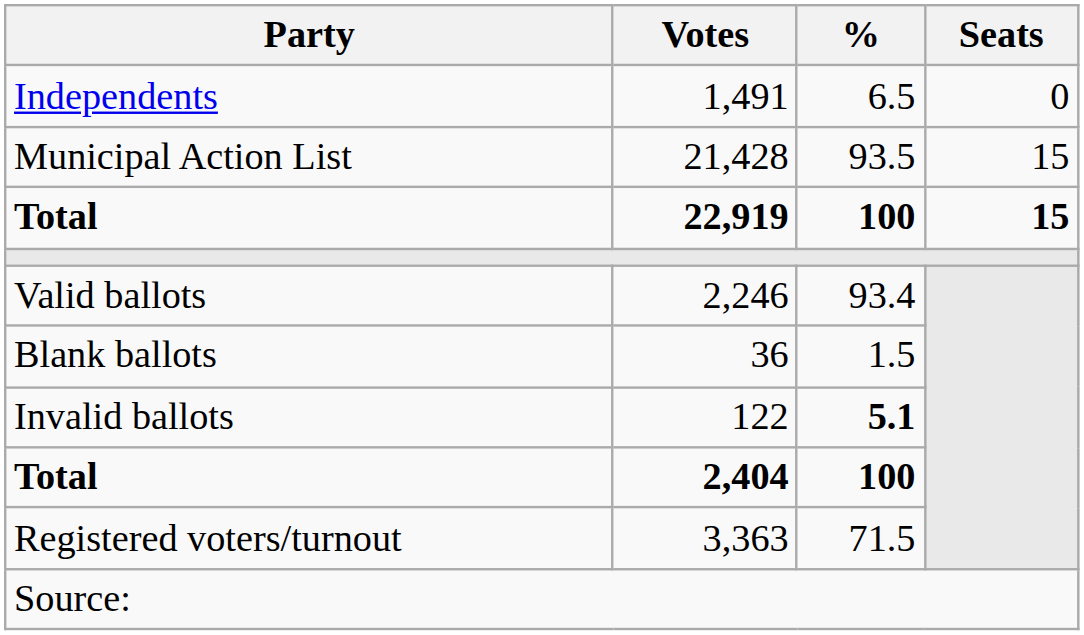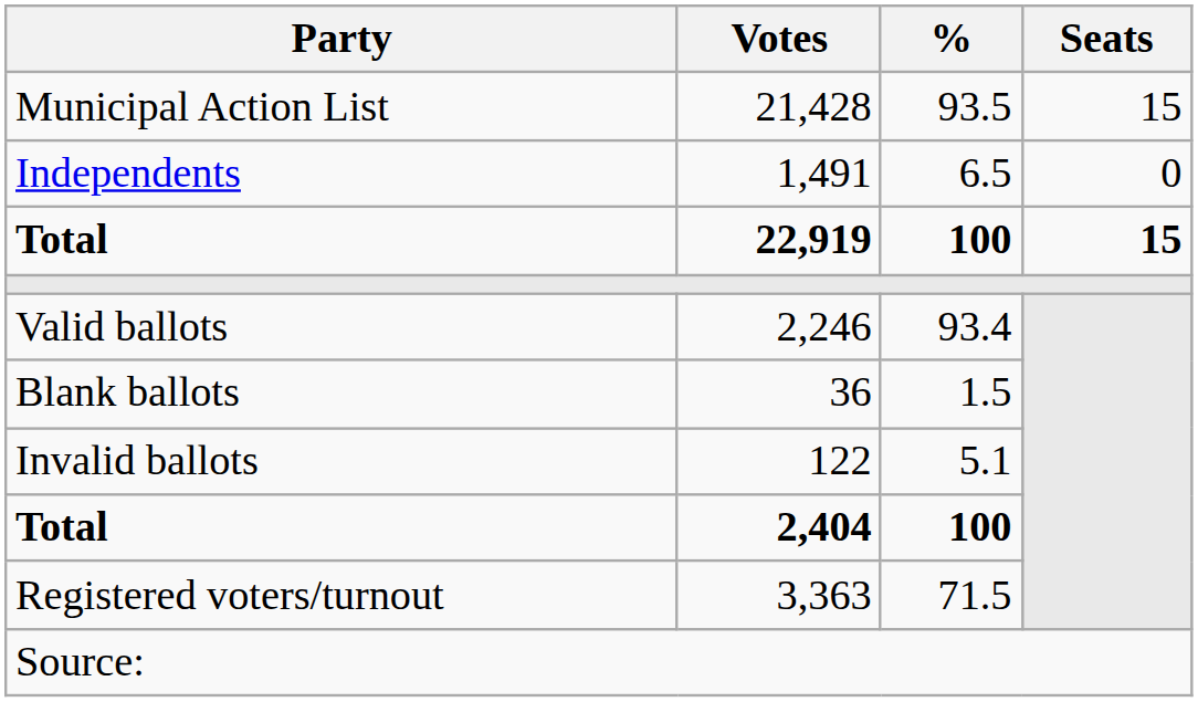rows swapped: Municipal Action List <-> Independents
Invalid ballots | %: bold -> normal
